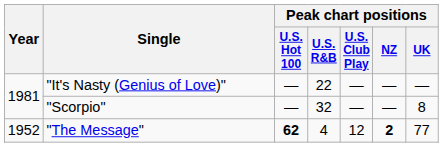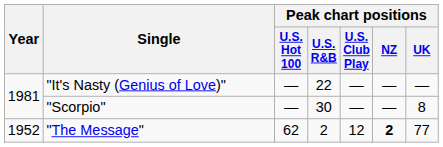"Scorpio" | Peak chart positions / U.S. R&B: 32 -> 30
"The Message" | Peak chart positions / U.S. Hot 100: bold -> normal
"The Message" | Peak chart positions / U.S. R&B: 4 -> 2
